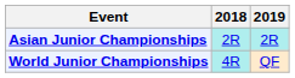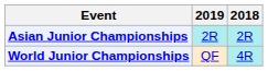columns swapped: 2018 <-> 2019
